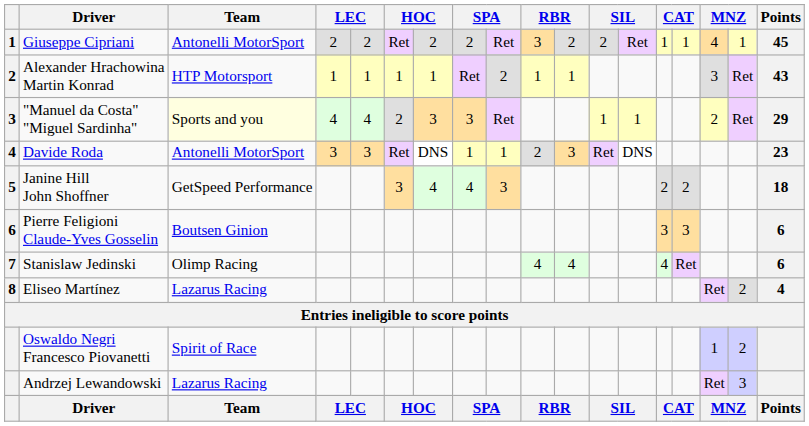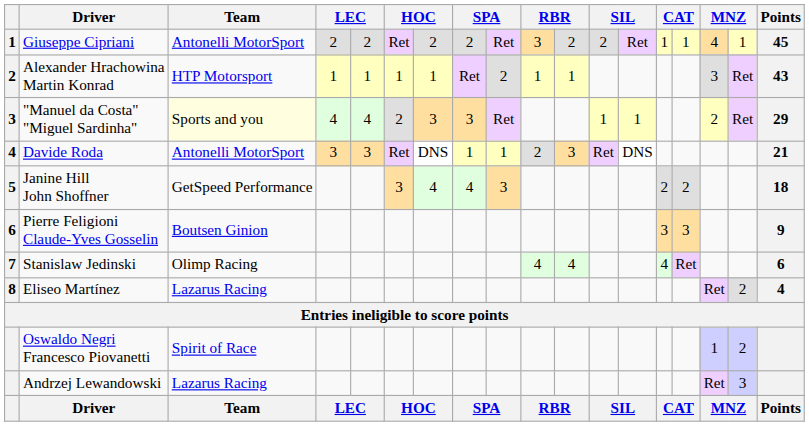Davide Roda | Points: 23 -> 21
Pierre Feligioni Claude-Yves Gosselin | Points: 6 -> 9
